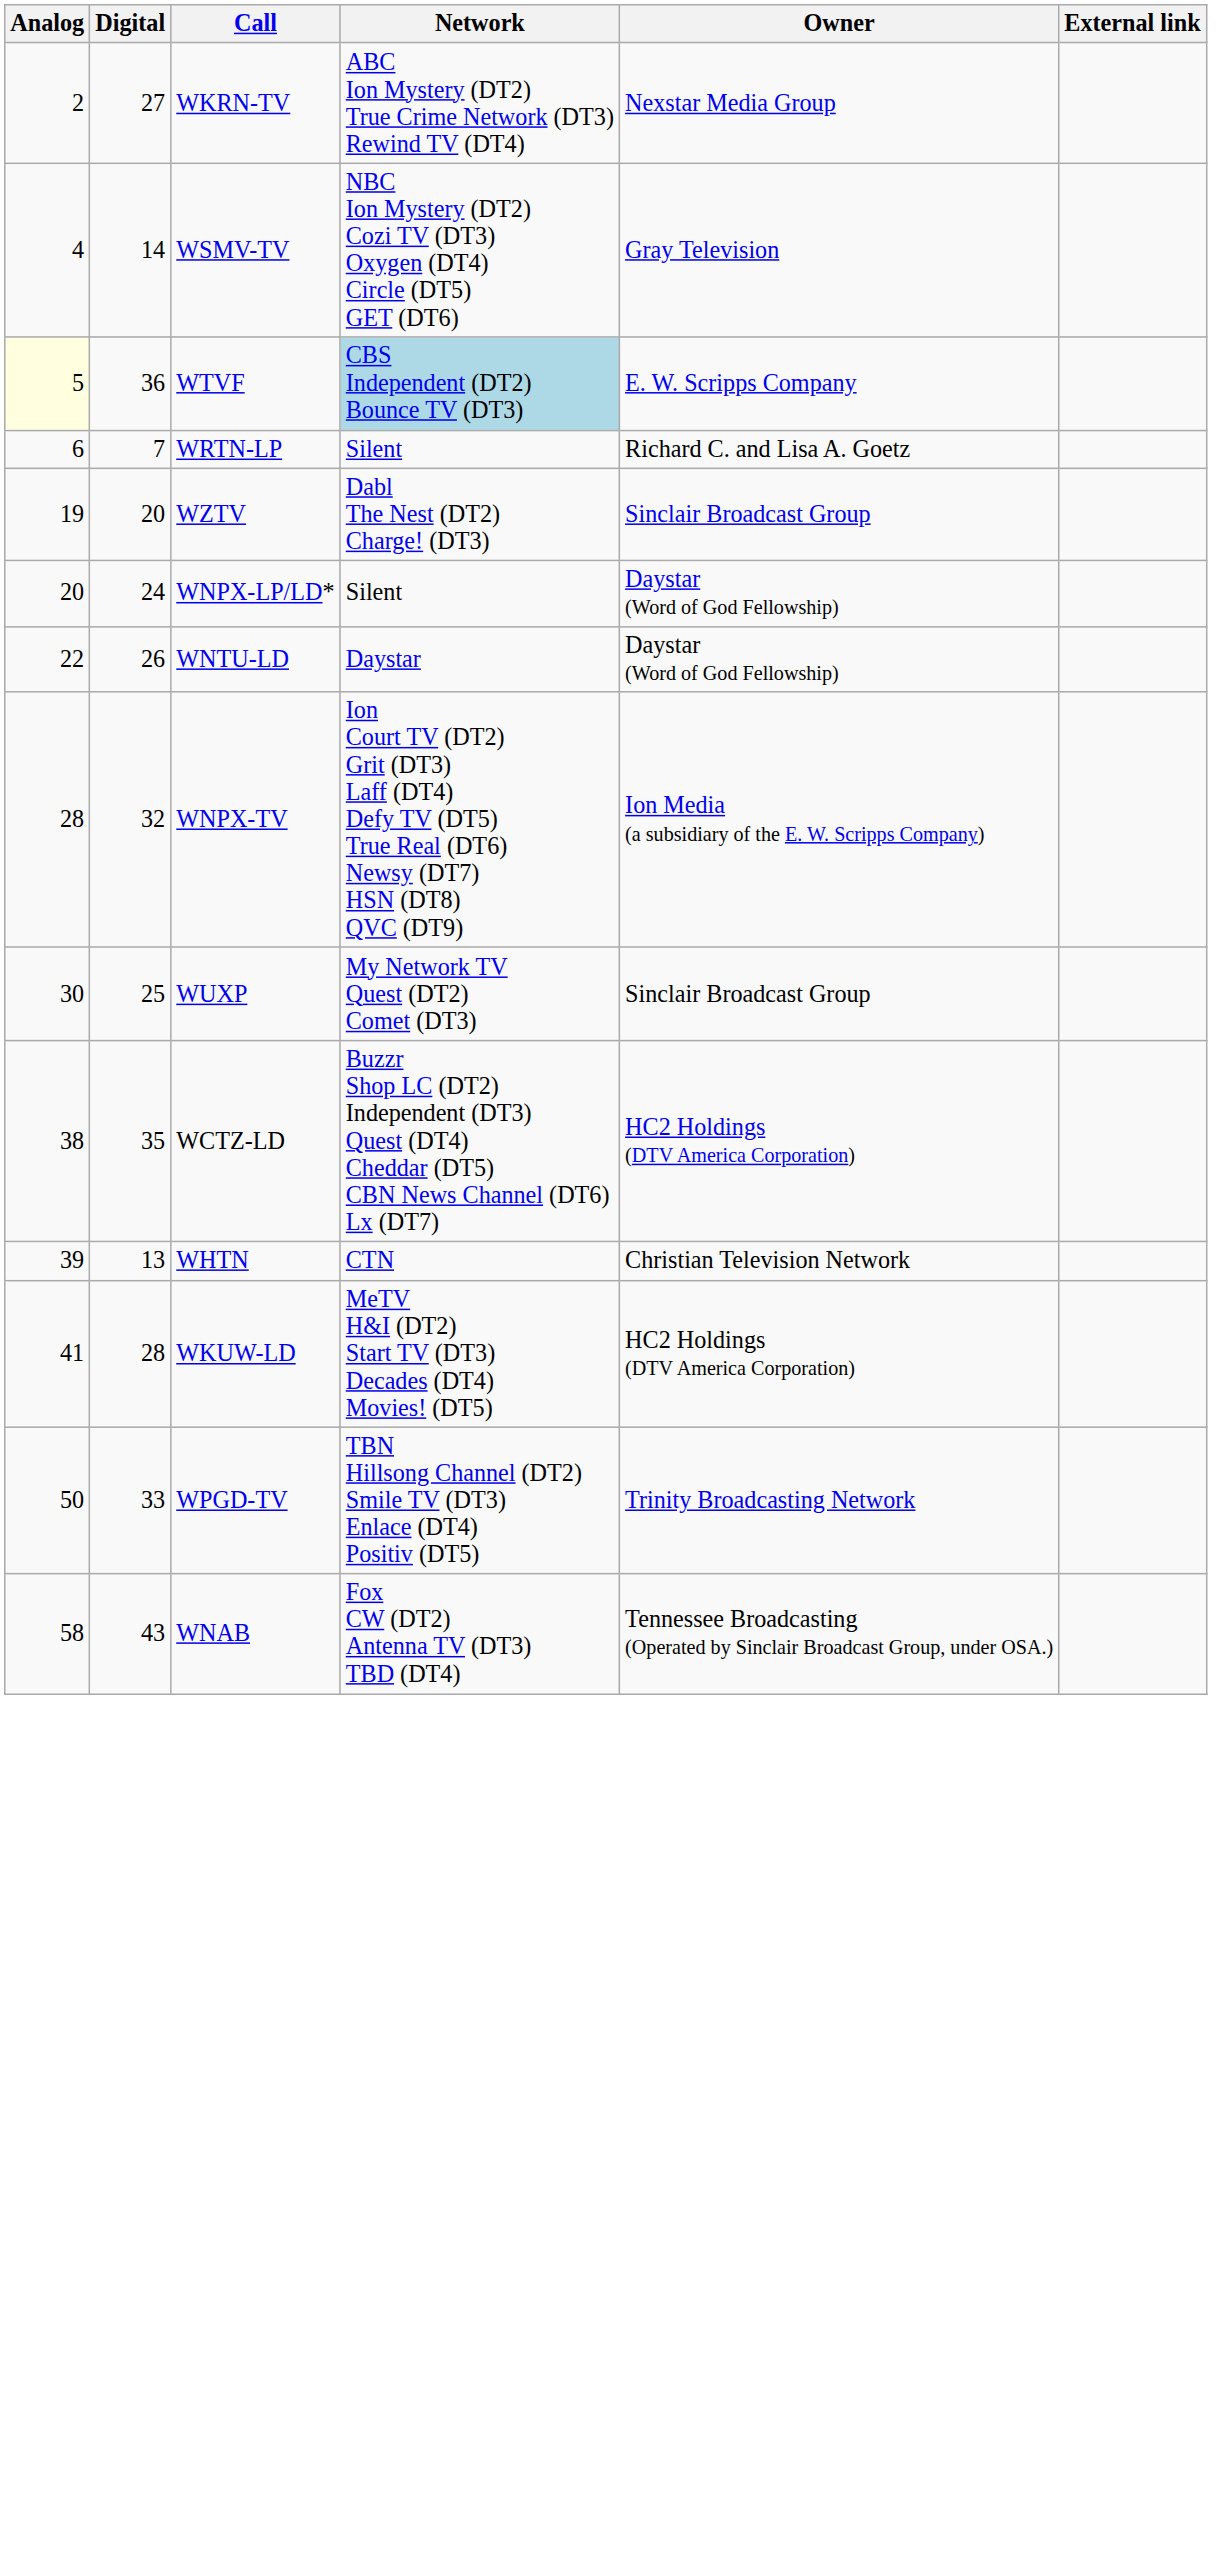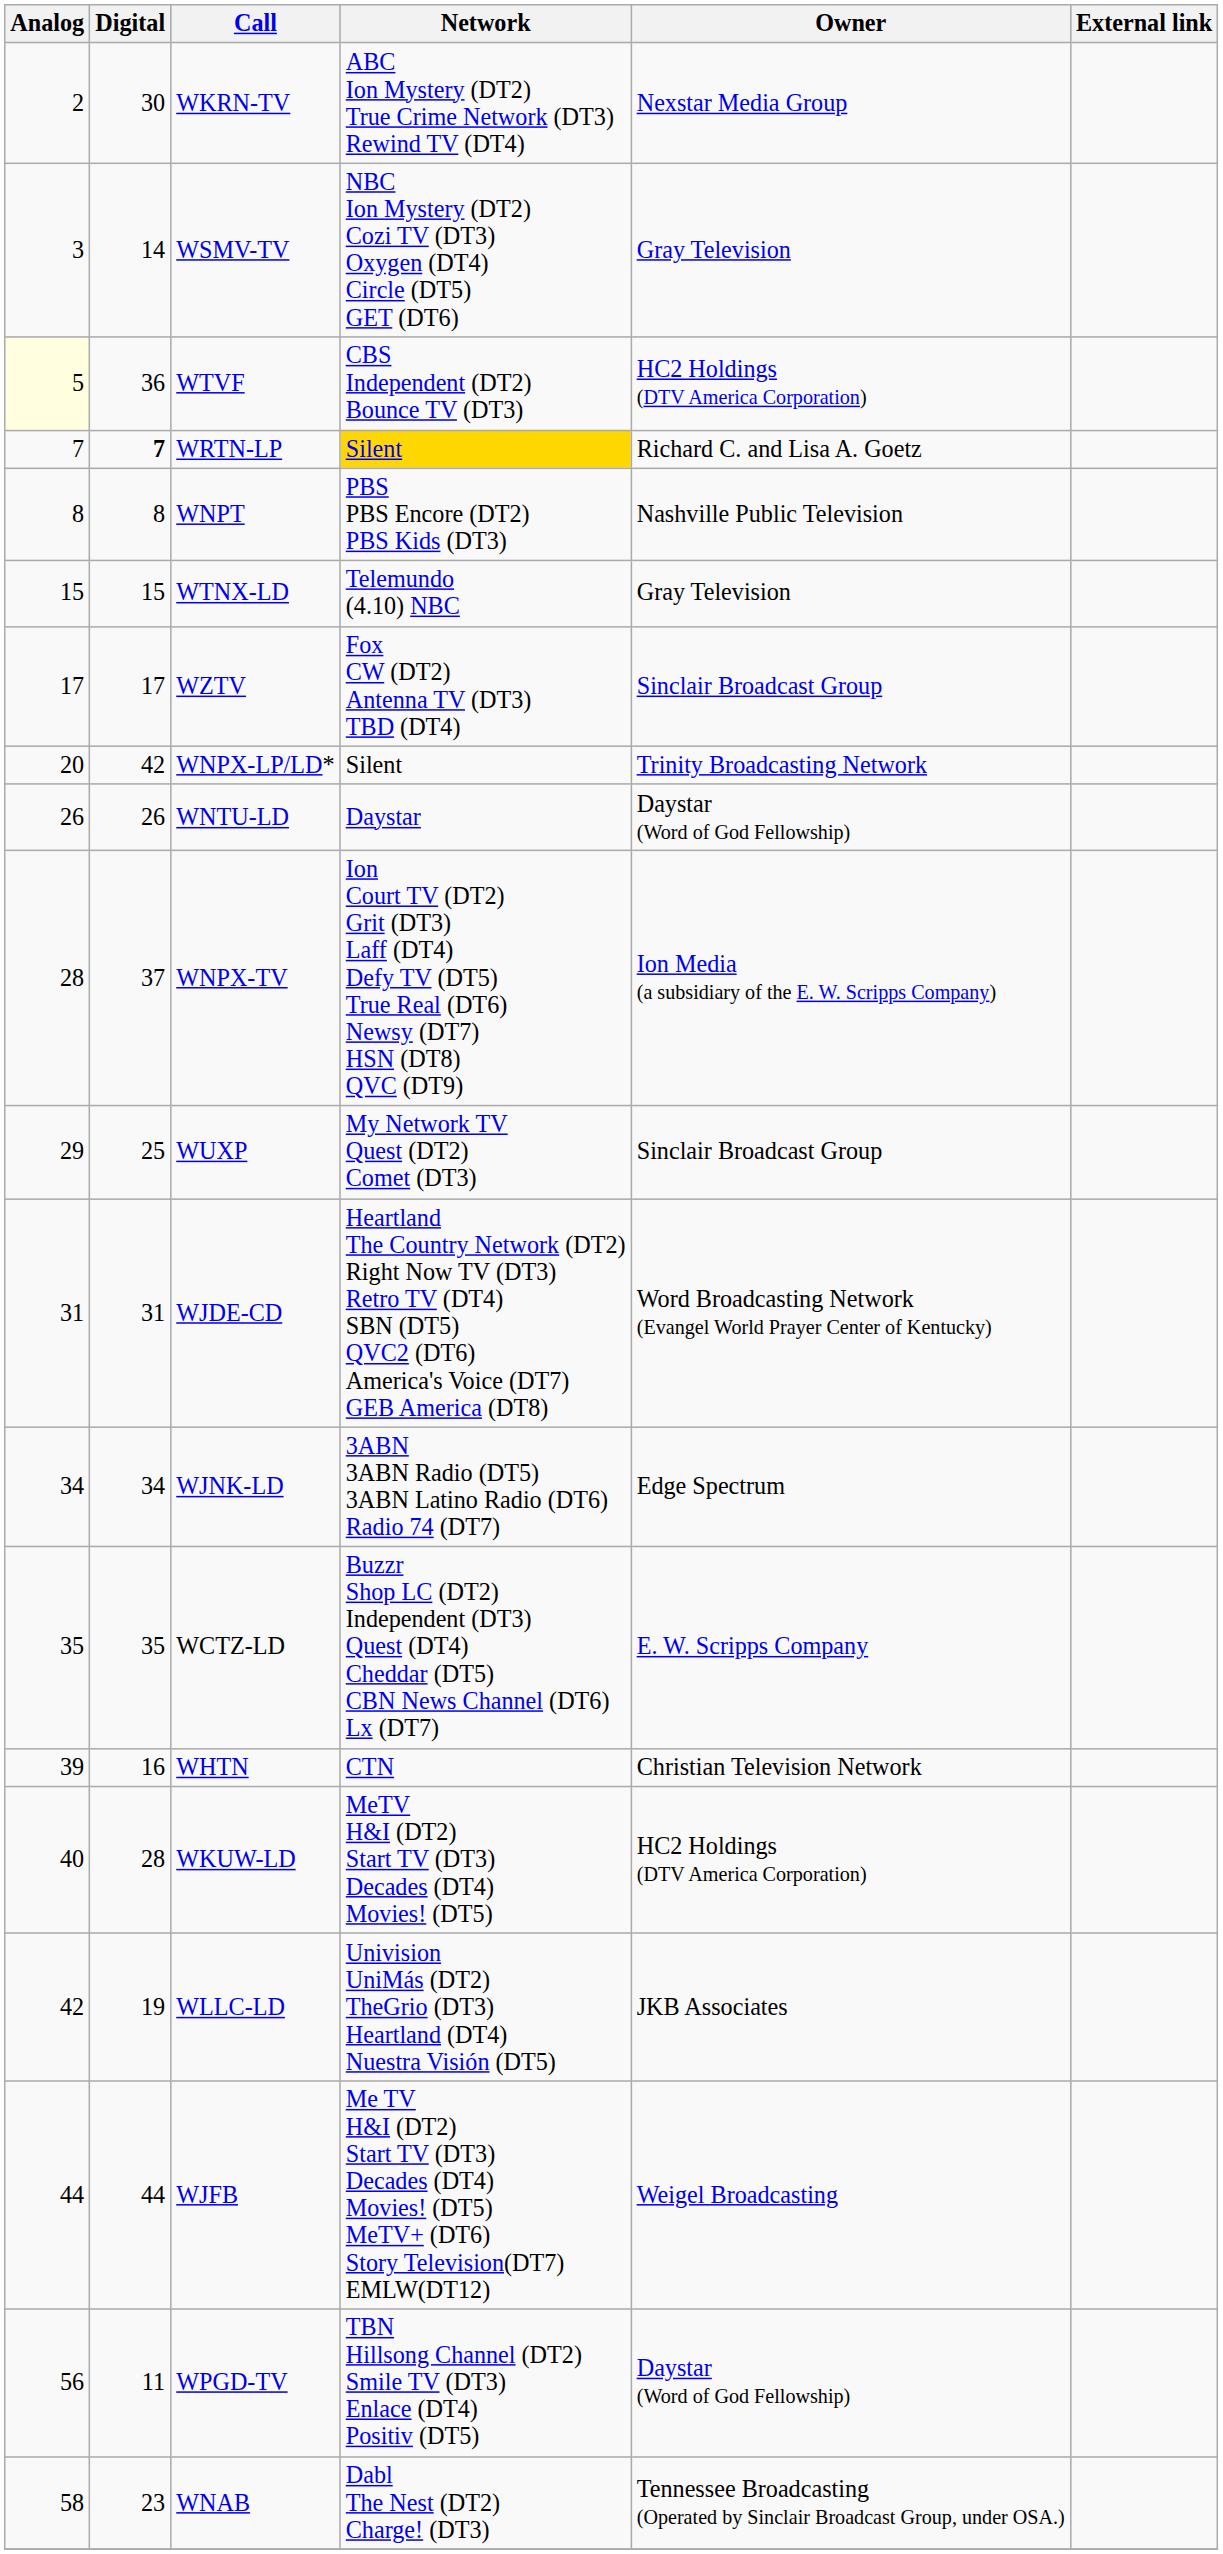WKRN-TV | Digital: 27 -> 30
WSMV-TV | Analog: 4 -> 3
WTVF | Network: lightblue background -> no background
WTVF | Owner: E. W. Scripps Company -> HC2 Holdings (DTV America Corporation)
WRTN-LP | Analog: 6 -> 7
WRTN-LP | Digital: normal -> bold
WRTN-LP | Network: no background -> gold background
+ row: 8 | 8 | WNPT | PBS PBS Encore (DT2) PBS Kids (DT3) | Nashville Public Television
+ row: 15 | 15 | WTNX-LD | Telemundo (4.10) NBC | Gray Television
WZTV | Analog: 19 -> 17
WZTV | Digital: 20 -> 17
WZTV | Network: Dabl The Nest (DT2) Charge! (DT3) -> Fox CW (DT2) Antenna TV (DT3) TBD (DT4)
WNPX-LP/LD* | Digital: 24 -> 42
WNPX-LP/LD* | Owner: Daystar (Word of God Fellowship) -> Trinity Broadcasting Network
WNTU-LD | Analog: 22 -> 26
WNPX-TV | Digital: 32 -> 37
WUXP | Analog: 30 -> 29
+ row: 31 | 31 | WJDE-CD | Heartland The Country Network (DT2) Right Now TV (DT3) Retro TV (DT4) SBN (DT5) QVC2 (DT6) America's Voice (DT7) GEB America (DT8) | Word Broadcasting Network (Evangel World Prayer Center of Kentucky)
+ row: 34 | 34 | WJNK-LD | 3ABN 3ABN Radio (DT5) 3ABN Latino Radio (DT6) Radio 74 (DT7) | Edge Spectrum
WCTZ-LD | Analog: 38 -> 35
WCTZ-LD | Owner: HC2 Holdings (DTV America Corporation) -> E. W. Scripps Company
WHTN | Digital: 13 -> 16
WKUW-LD | Analog: 41 -> 40
+ row: 42 | 19 | WLLC-LD | Univision UniMás (DT2) TheGrio (DT3) Heartland (DT4) Nuestra Visión (DT5) | JKB Associates
+ row: 44 | 44 | WJFB | Me TV H&I (DT2) Start TV (DT3) Decades (DT4) Movies! (DT5) MeTV+ (DT6) Story Television(DT7) EMLW(DT12) | Weigel Broadcasting
WPGD-TV | Analog: 50 -> 56
WPGD-TV | Digital: 33 -> 11
WPGD-TV | Owner: Trinity Broadcasting Network -> Daystar (Word of God Fellowship)
WNAB | Digital: 43 -> 23
WNAB | Network: Fox CW (DT2) Antenna TV (DT3) TBD (DT4) -> Dabl The Nest (DT2) Charge! (DT3)
